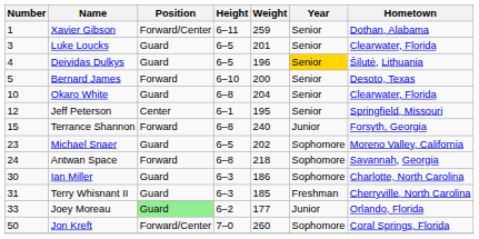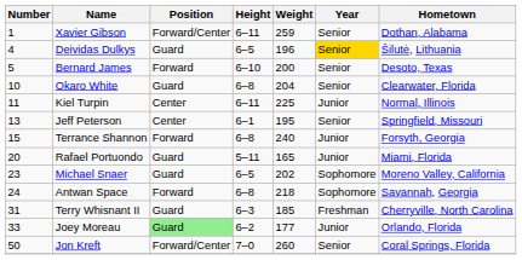- row: 3 | Luke Loucks | Guard | 6–5 | 201 | Senior | Clearwater, Florida
+ row: 11 | Kiel Turpin | Center | 6–11 | 225 | Junior | Normal, Illinois
Jeff Peterson | Number: 12 -> 13
+ row: 20 | Rafael Portuondo | Guard | 5–11 | 165 | Junior | Miami, Florida
- row: 30 | Ian Miller | Guard | 6–3 | 186 | Sophomore | Charlotte, North Carolina
Jon Kreft | Year: Sophomore -> Senior
